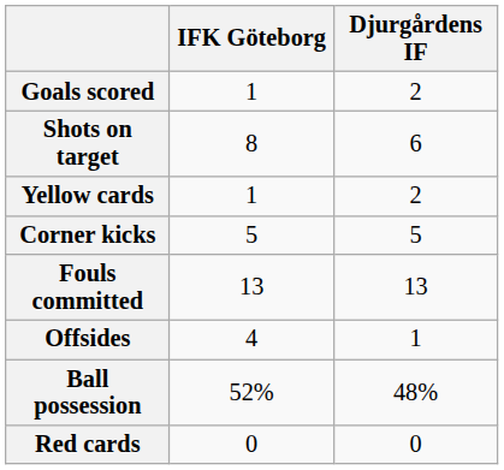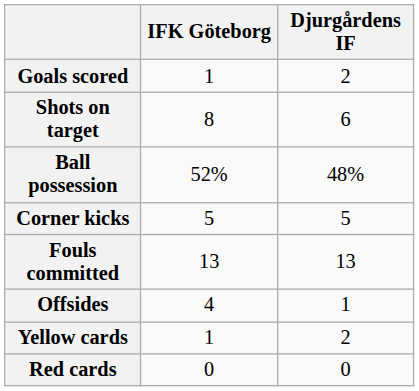rows swapped: Ball possession <-> Yellow cards
